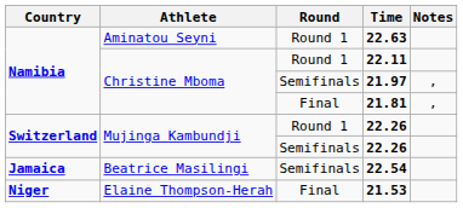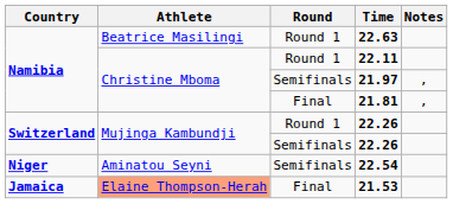22.63 | Athlete: Aminatou Seyni -> Beatrice Masilingi
22.54 | Country: Jamaica -> Niger
22.54 | Athlete: Beatrice Masilingi -> Aminatou Seyni
21.53 | Country: Niger -> Jamaica
21.53 | Athlete: no background -> lightsalmon background
